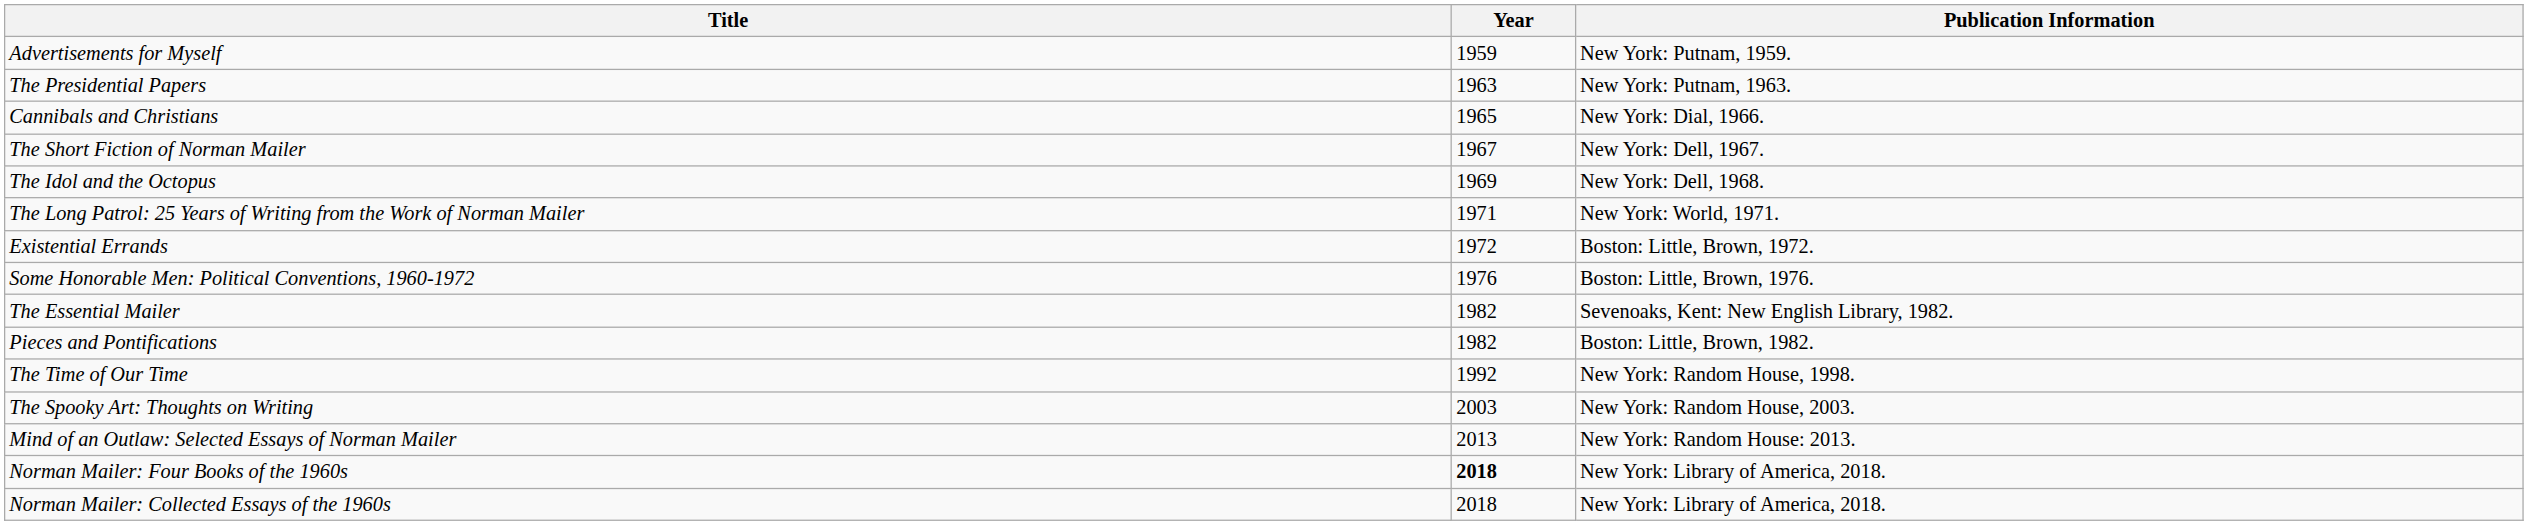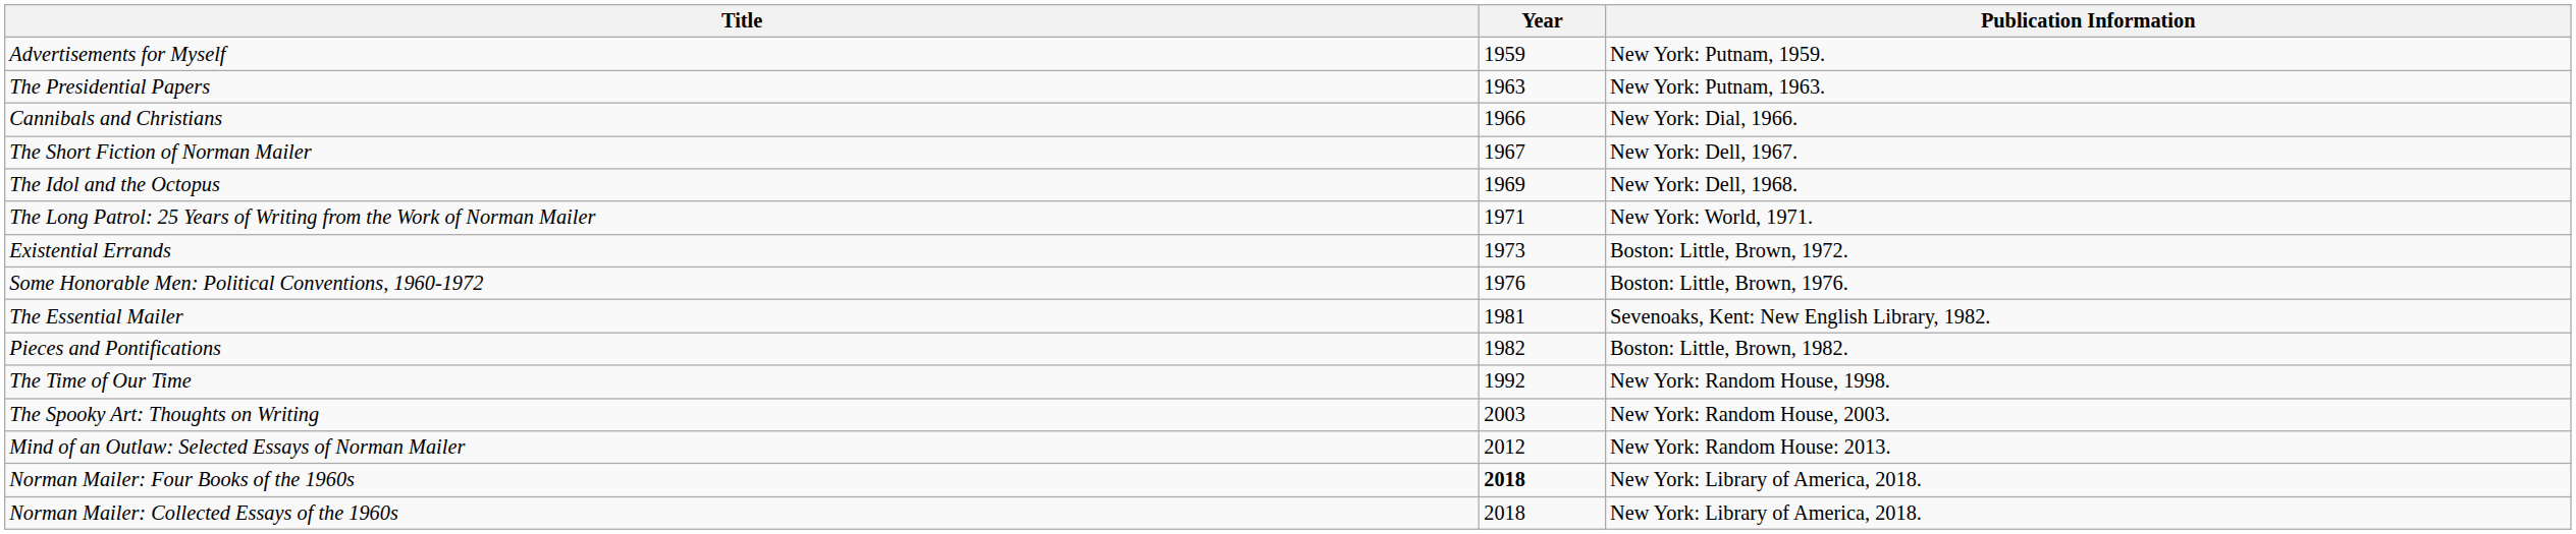Cannibals and Christians | Year: 1965 -> 1966
Existential Errands | Year: 1972 -> 1973
The Essential Mailer | Year: 1982 -> 1981
Mind of an Outlaw: Selected Essays of Norman Mailer | Year: 2013 -> 2012
